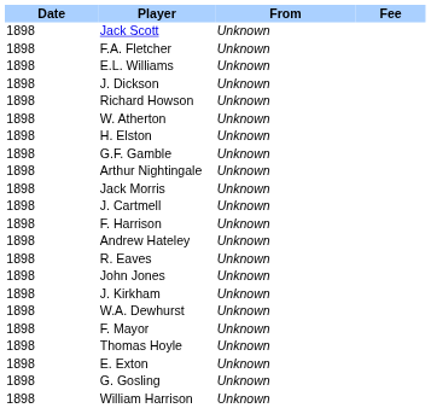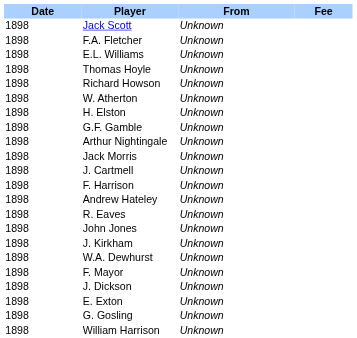rows swapped: Thomas Hoyle <-> J. Dickson
